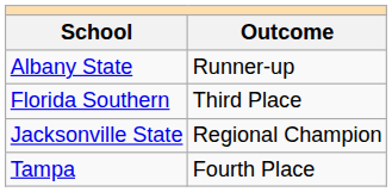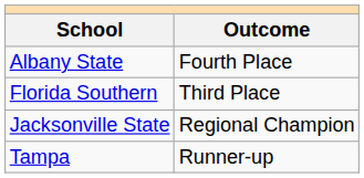Albany State | Outcome: Runner-up -> Fourth Place
Tampa | Outcome: Fourth Place -> Runner-up
